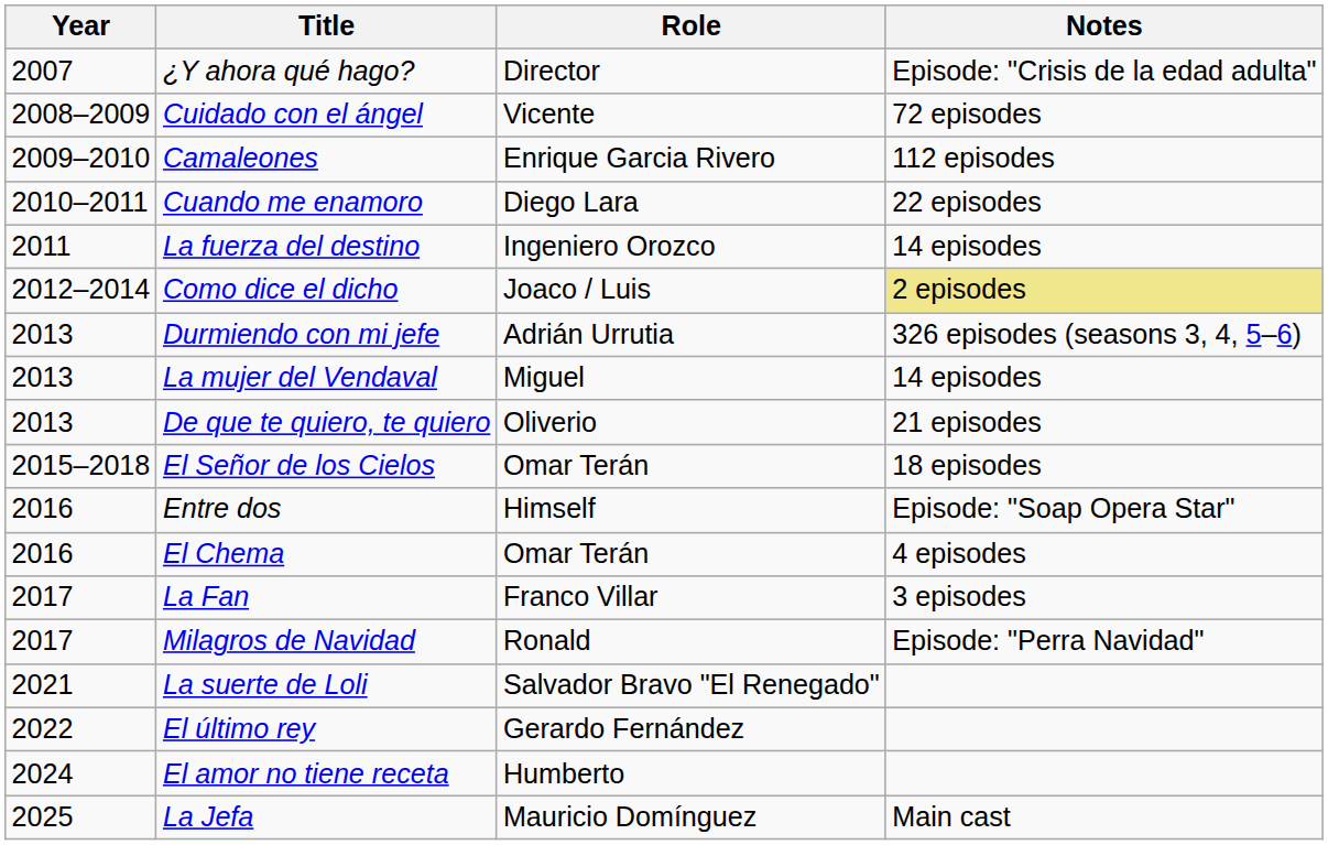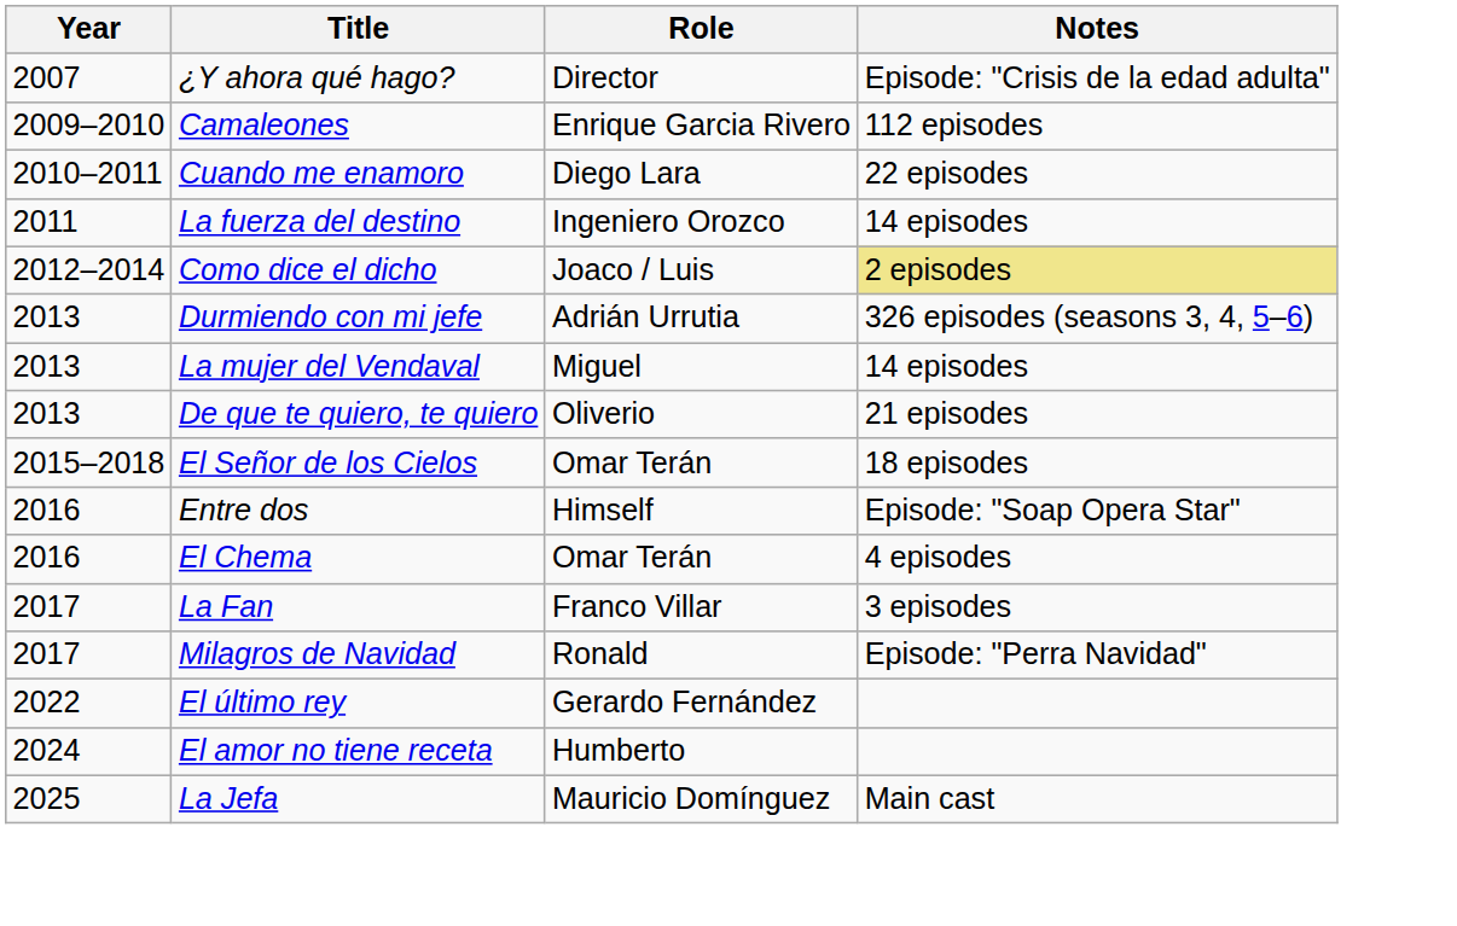- row: 2008–2009 | Cuidado con el ángel | Vicente | 72 episodes
- row: 2021 | La suerte de Loli | Salvador Bravo "El Renegado"
